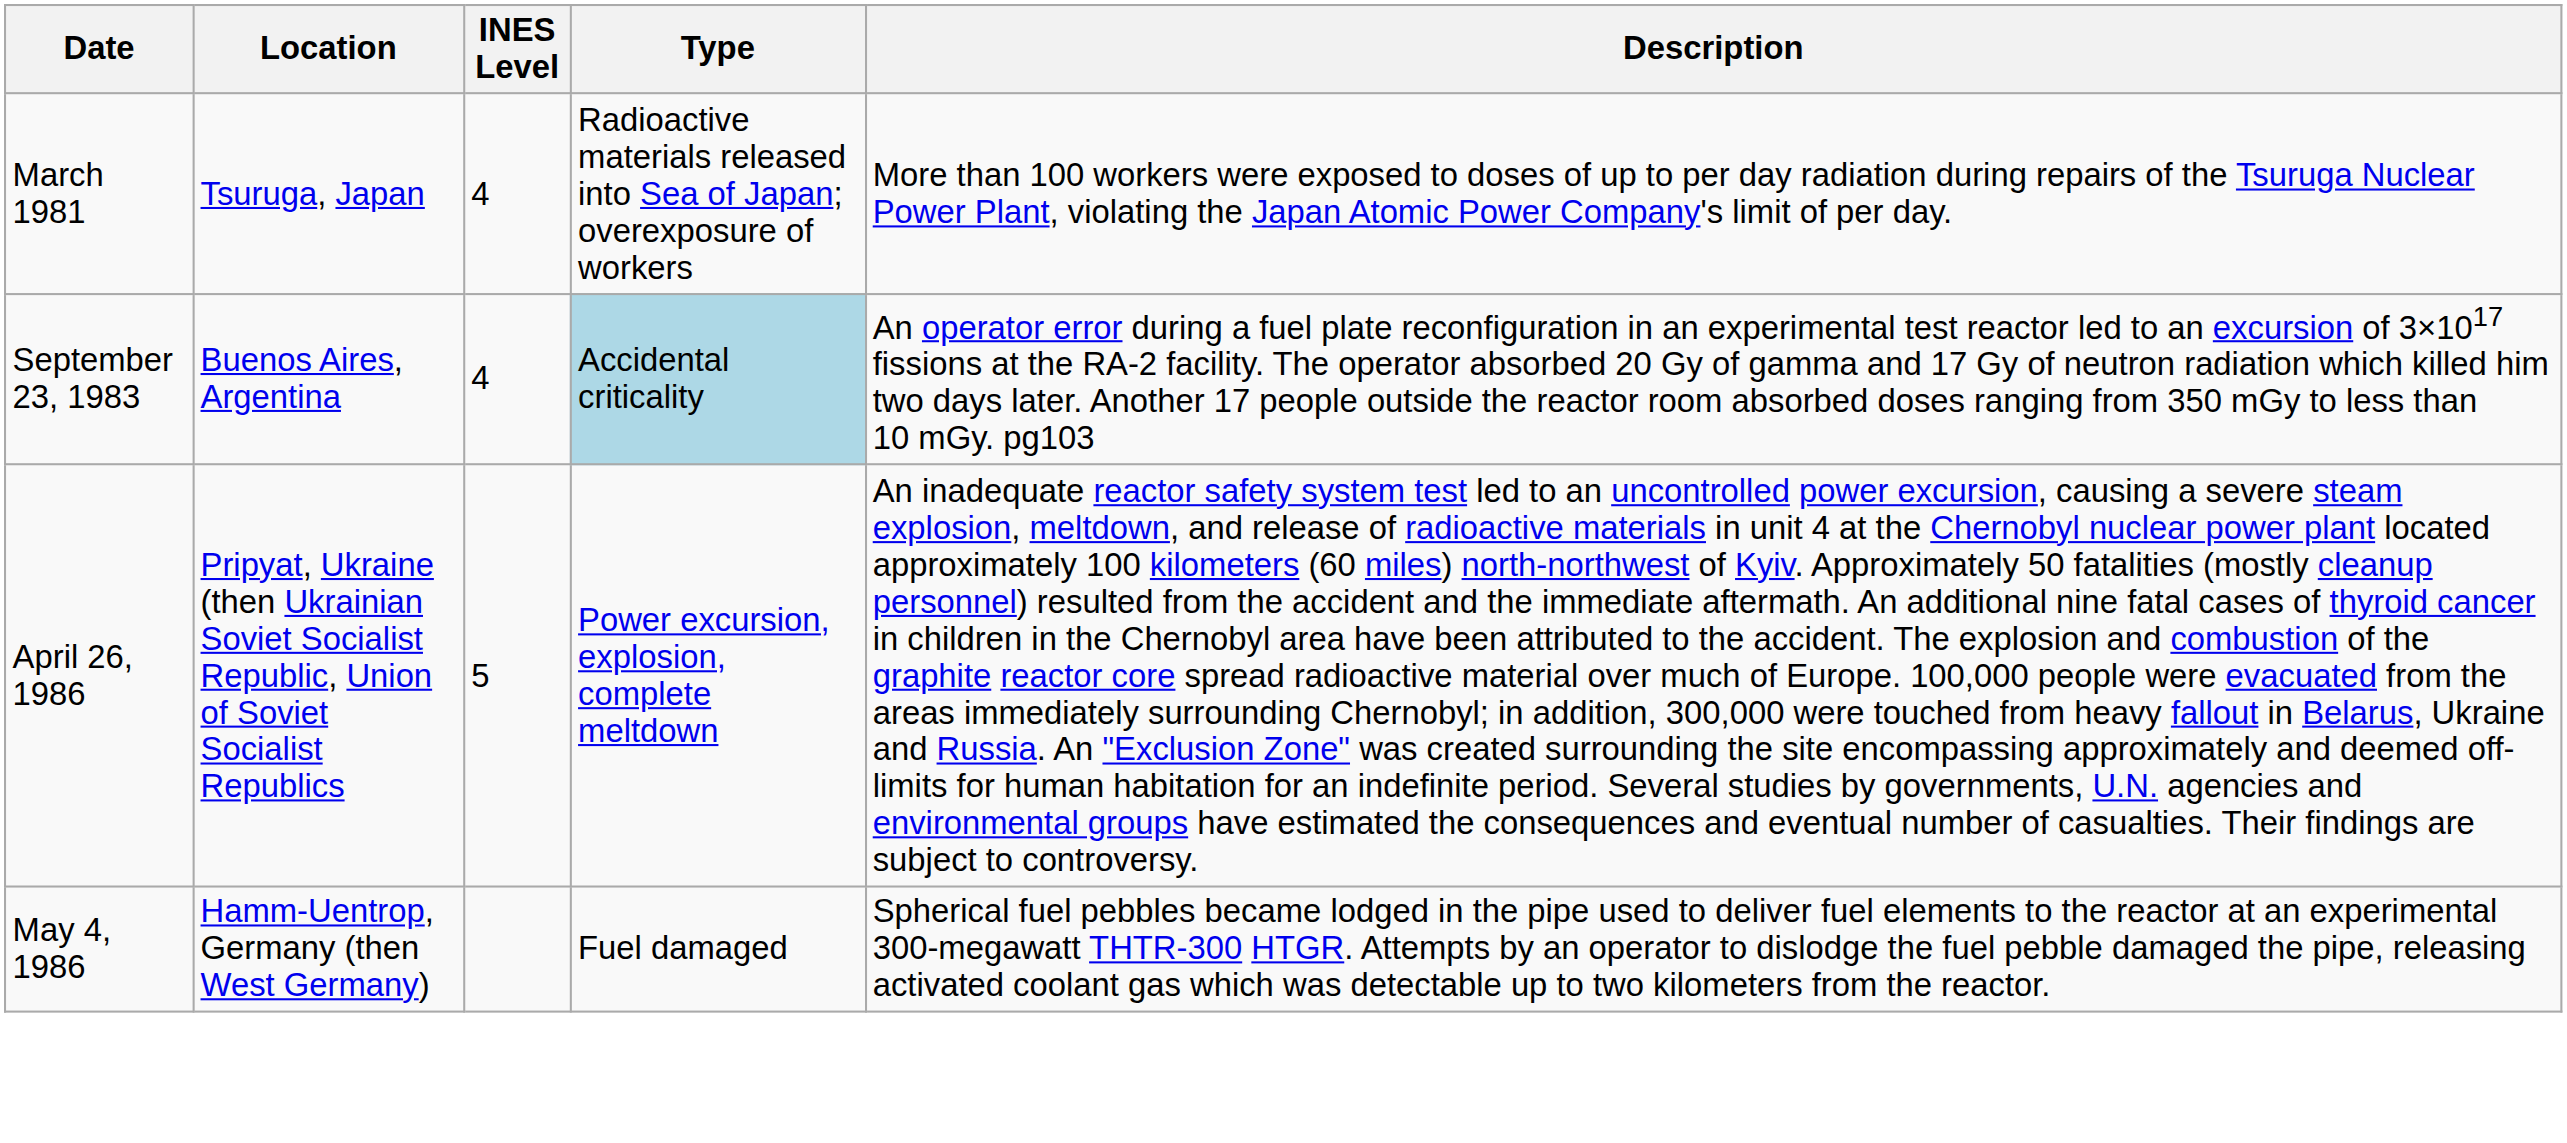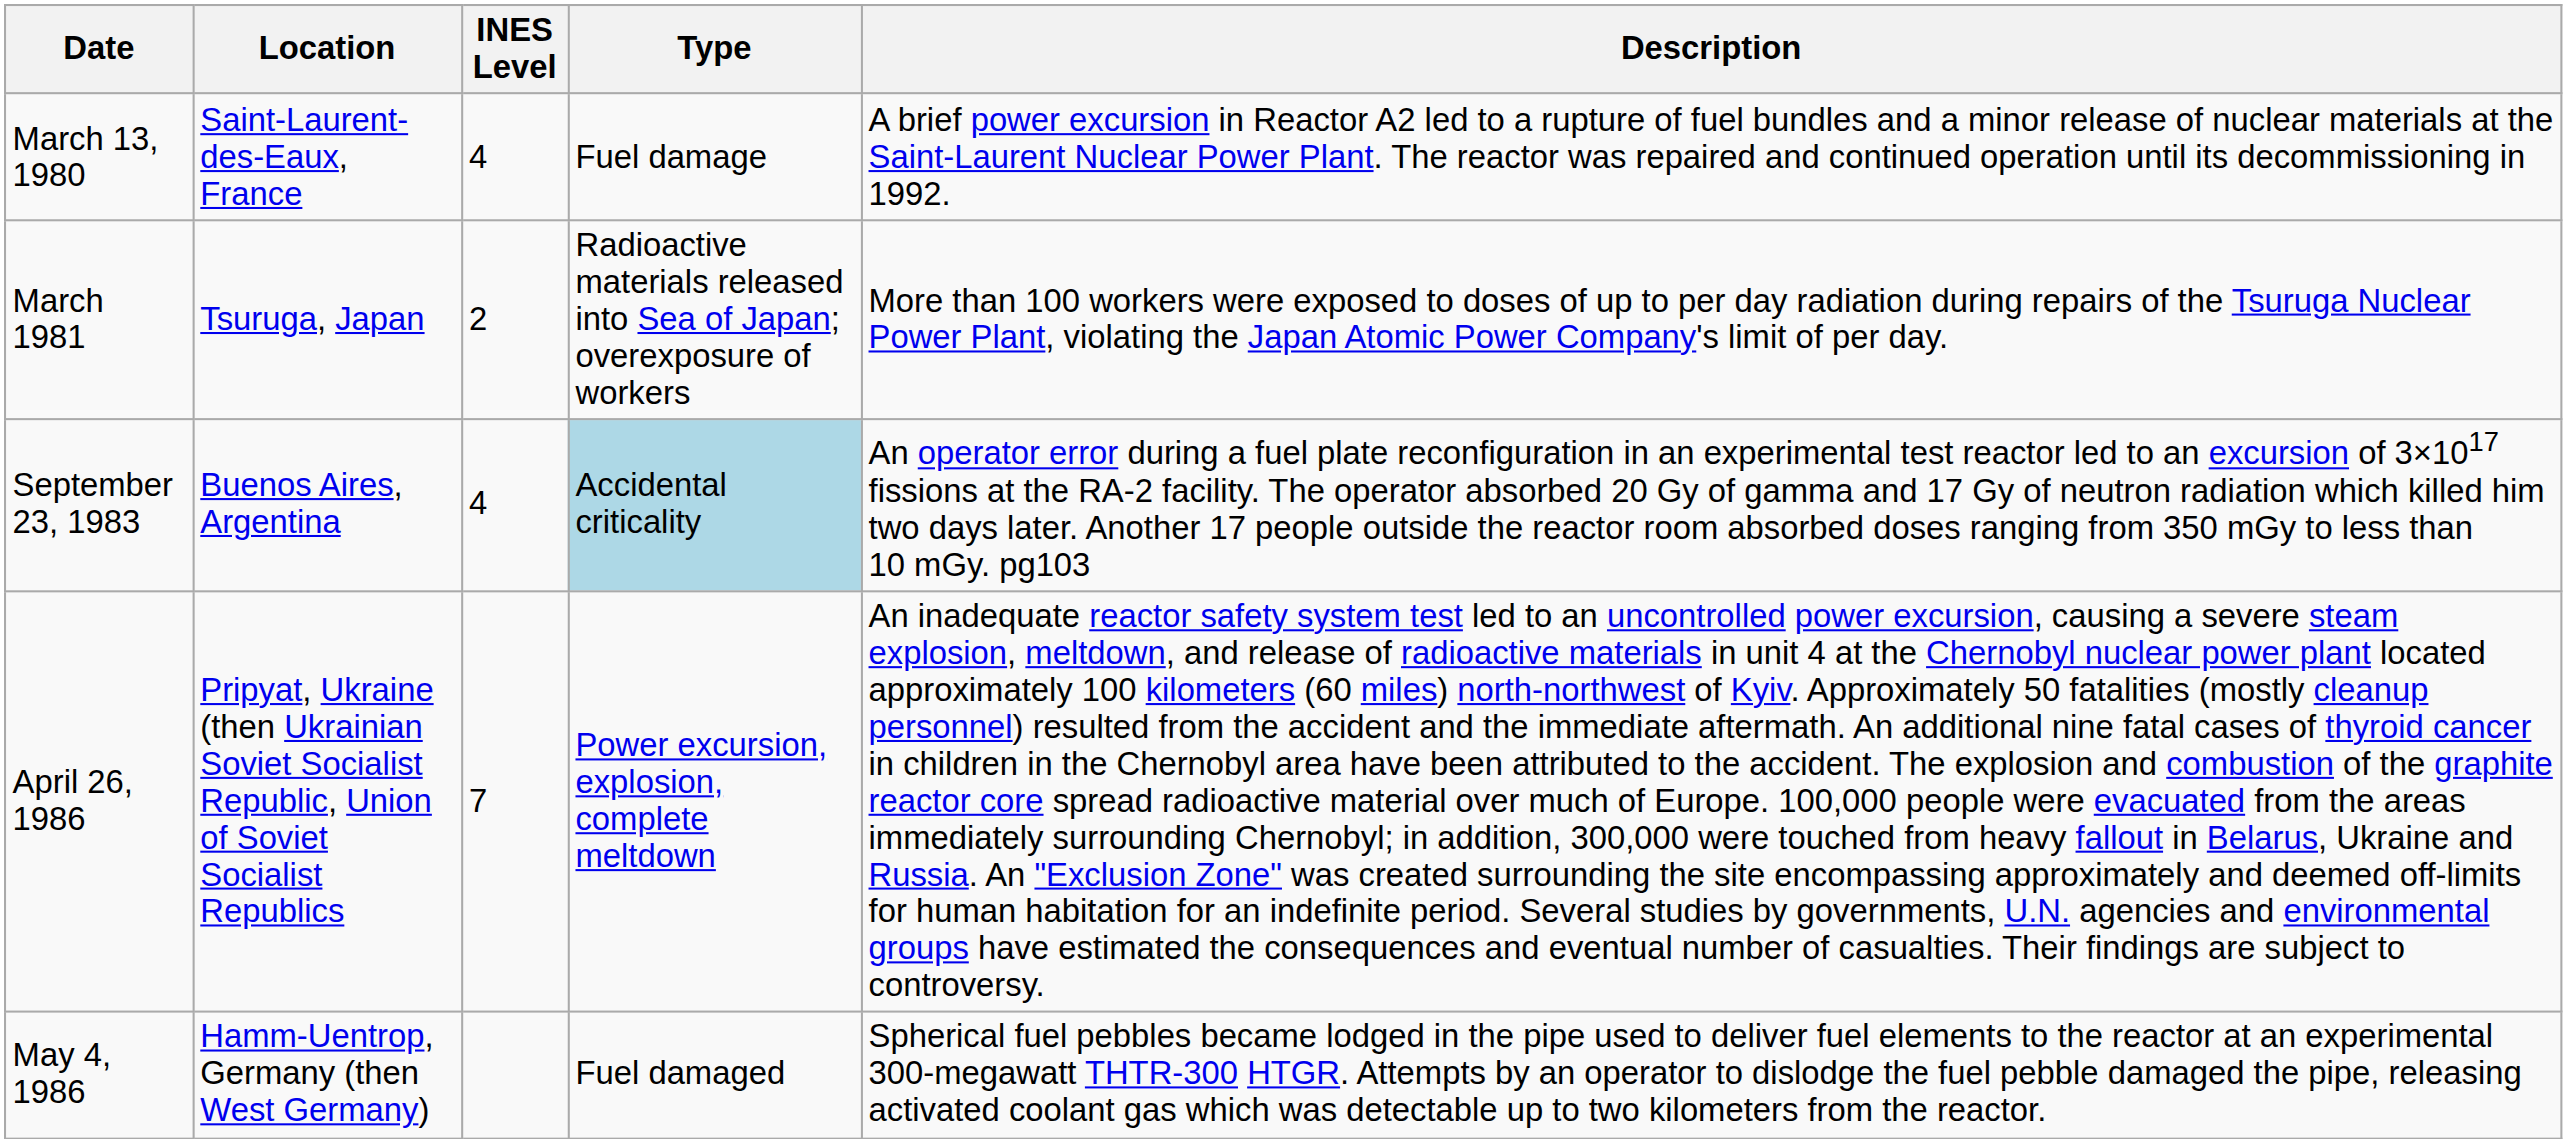+ row: March 13, 1980 | Saint-Laurent-des-Eaux, France | 4 | Fuel damage | A brief power excursion in Reactor A2 led to a rupture of fuel bundles and a minor release of nuclear materials at the Saint-Laurent Nuclear Power Plant. The reactor was repaired and continued operation until its decommissioning in 1992.
March 1981 | INES Level: 4 -> 2
April 26, 1986 | INES Level: 5 -> 7
